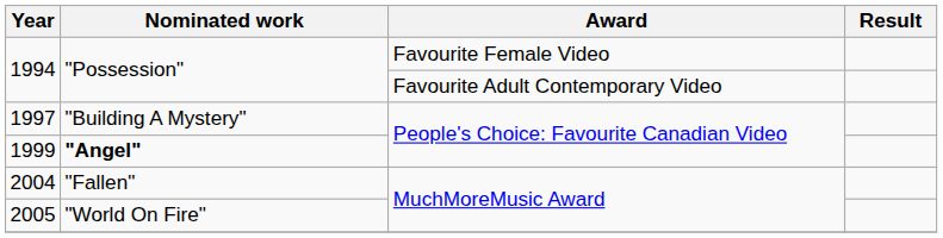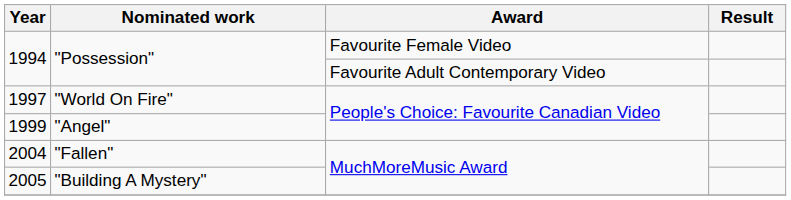1997 | Nominated work: "Building A Mystery" -> "World On Fire"
1999 | Nominated work: bold -> normal
2005 | Nominated work: "World On Fire" -> "Building A Mystery"
